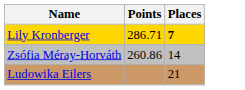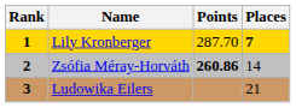+ column: Rank | 1 | 2 | 3
Lily Kronberger | Points: 286.71 -> 287.70
Zsófia Méray-Horváth | Points: normal -> bold
